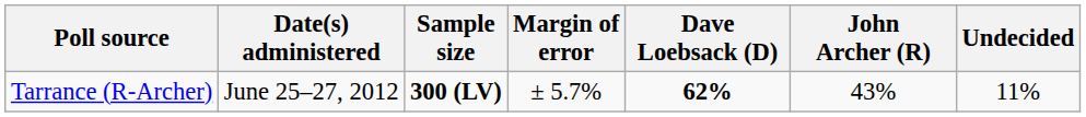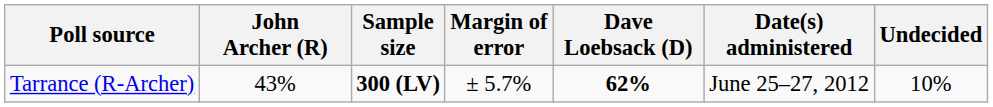columns swapped: Date(s) administered <-> John Archer (R)
Tarrance (R-Archer) | Undecided: 11% -> 10%
